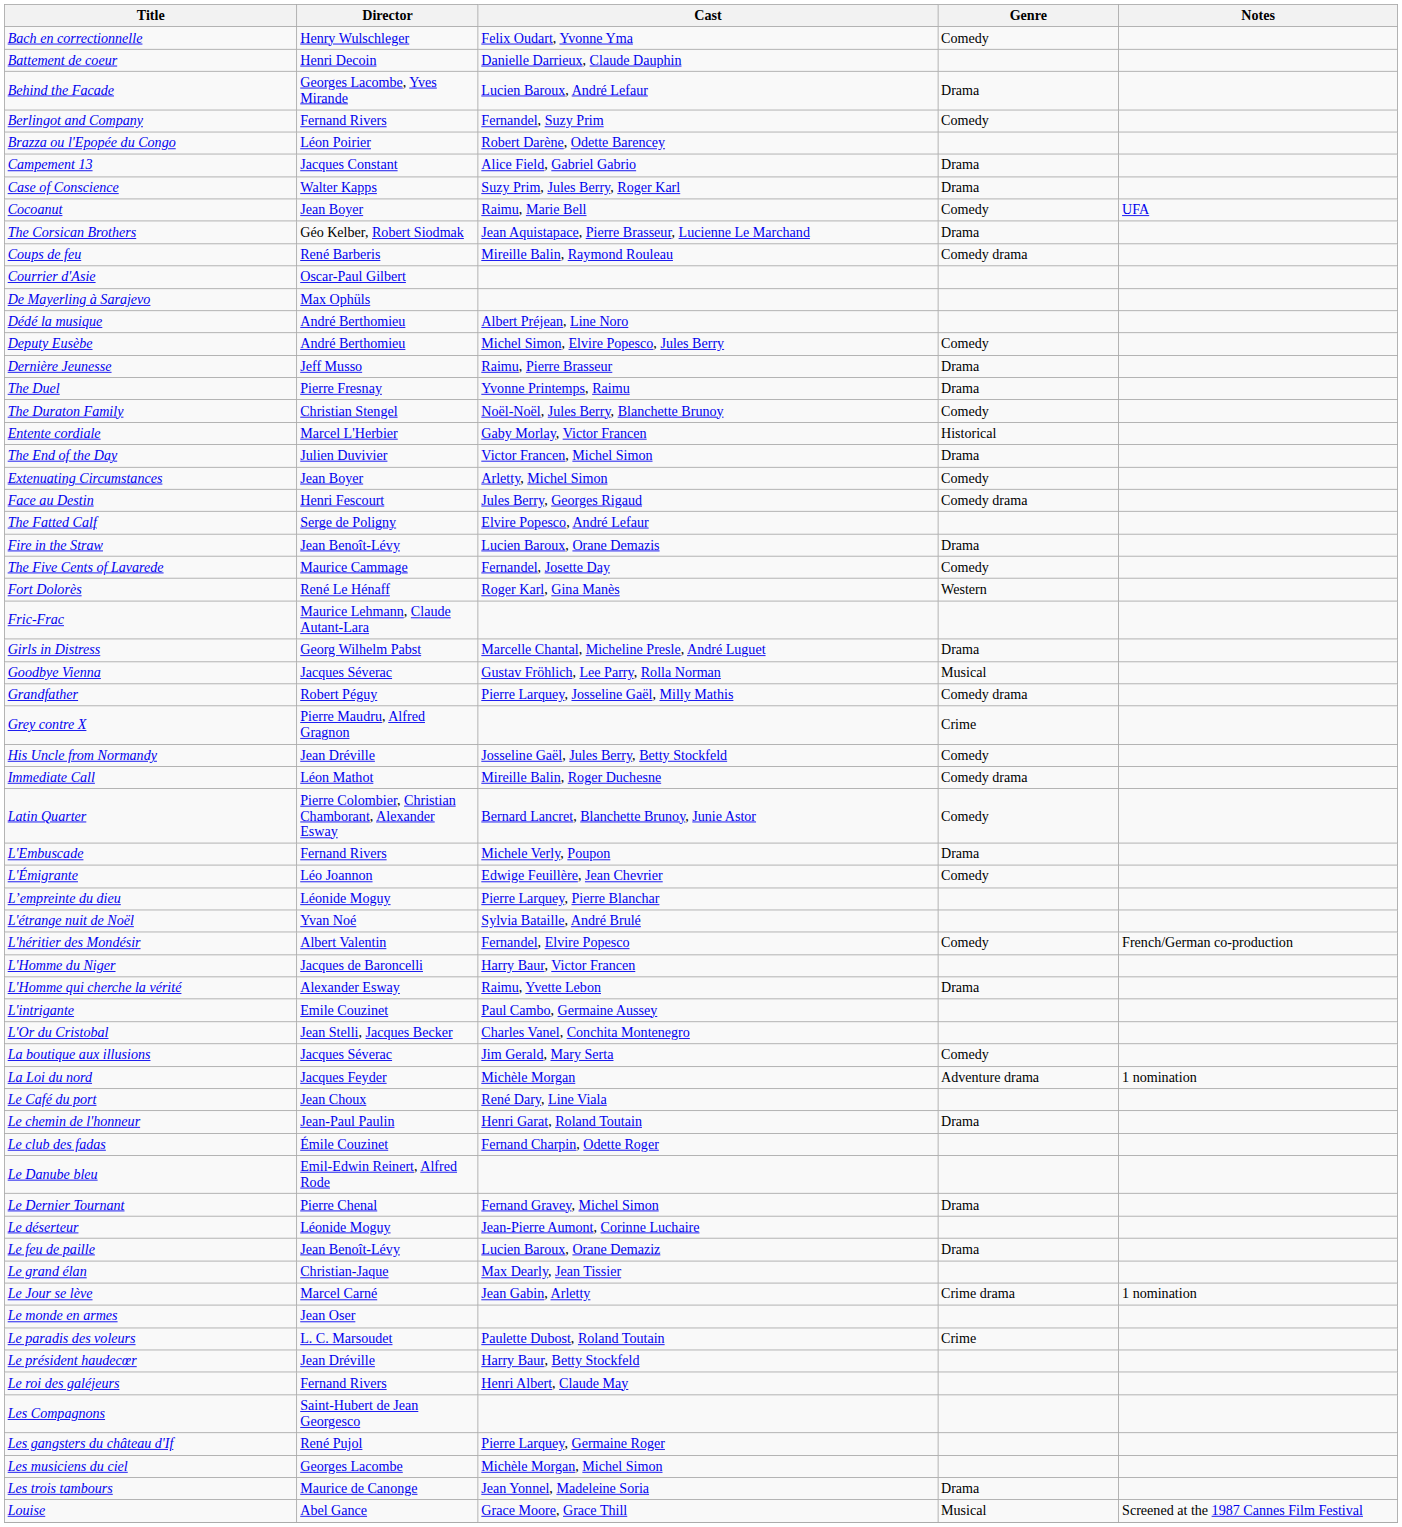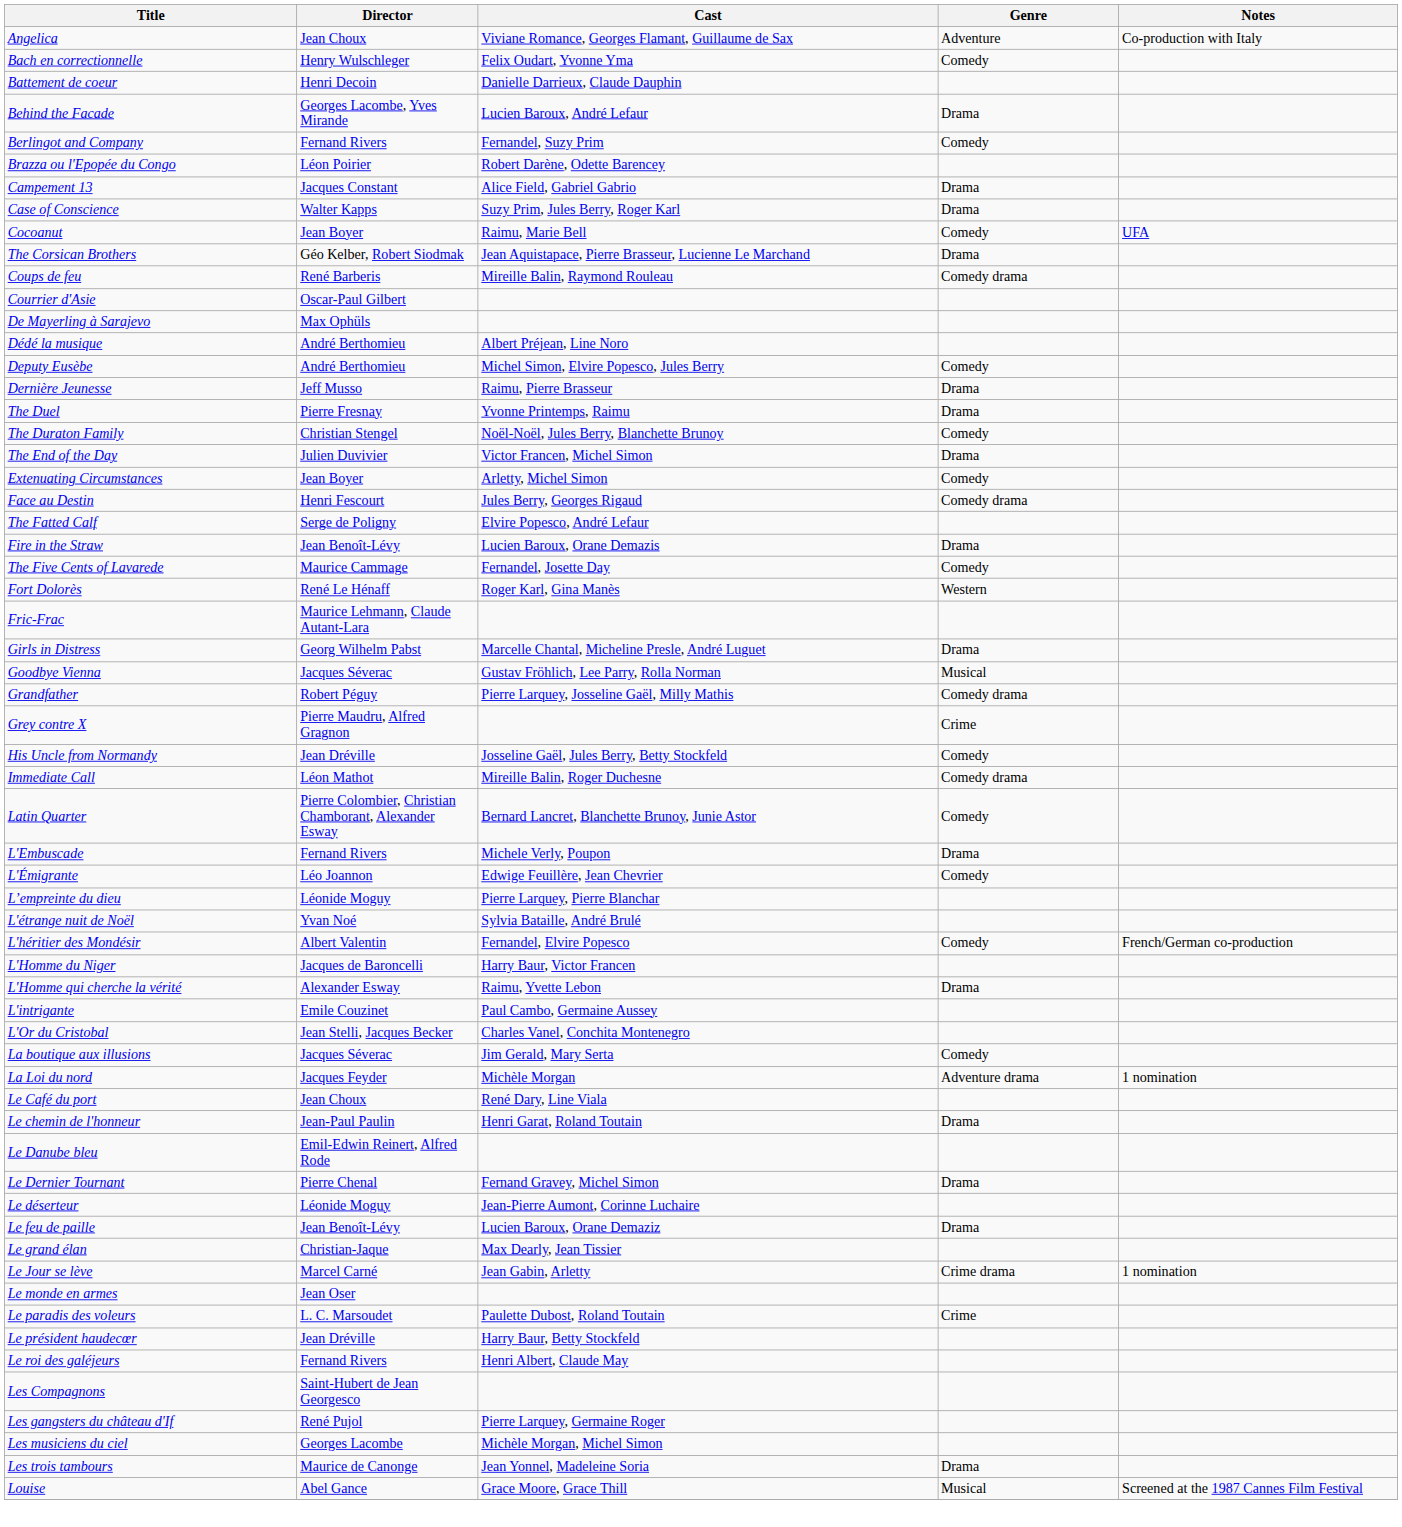+ row: Angelica | Jean Choux | Viviane Romance, Georges Flamant, Guillaume de Sax | Adventure | Co-production with Italy
- row: Entente cordiale | Marcel L'Herbier | Gaby Morlay, Victor Francen | Historical
- row: Le club des fadas | Émile Couzinet | Fernand Charpin, Odette Roger
